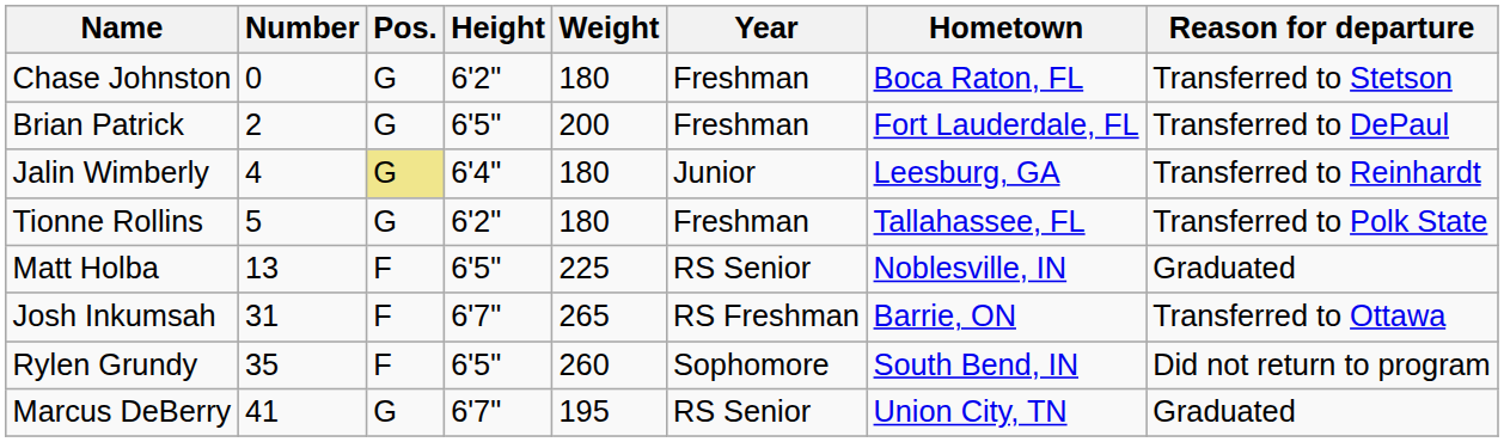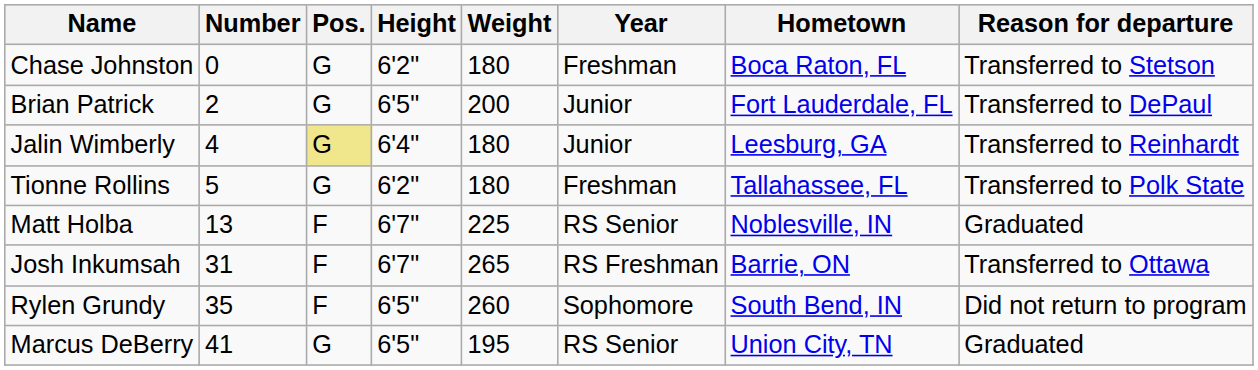Brian Patrick | Year: Freshman -> Junior
Matt Holba | Height: 6'5" -> 6'7"
Marcus DeBerry | Height: 6'7" -> 6'5"
